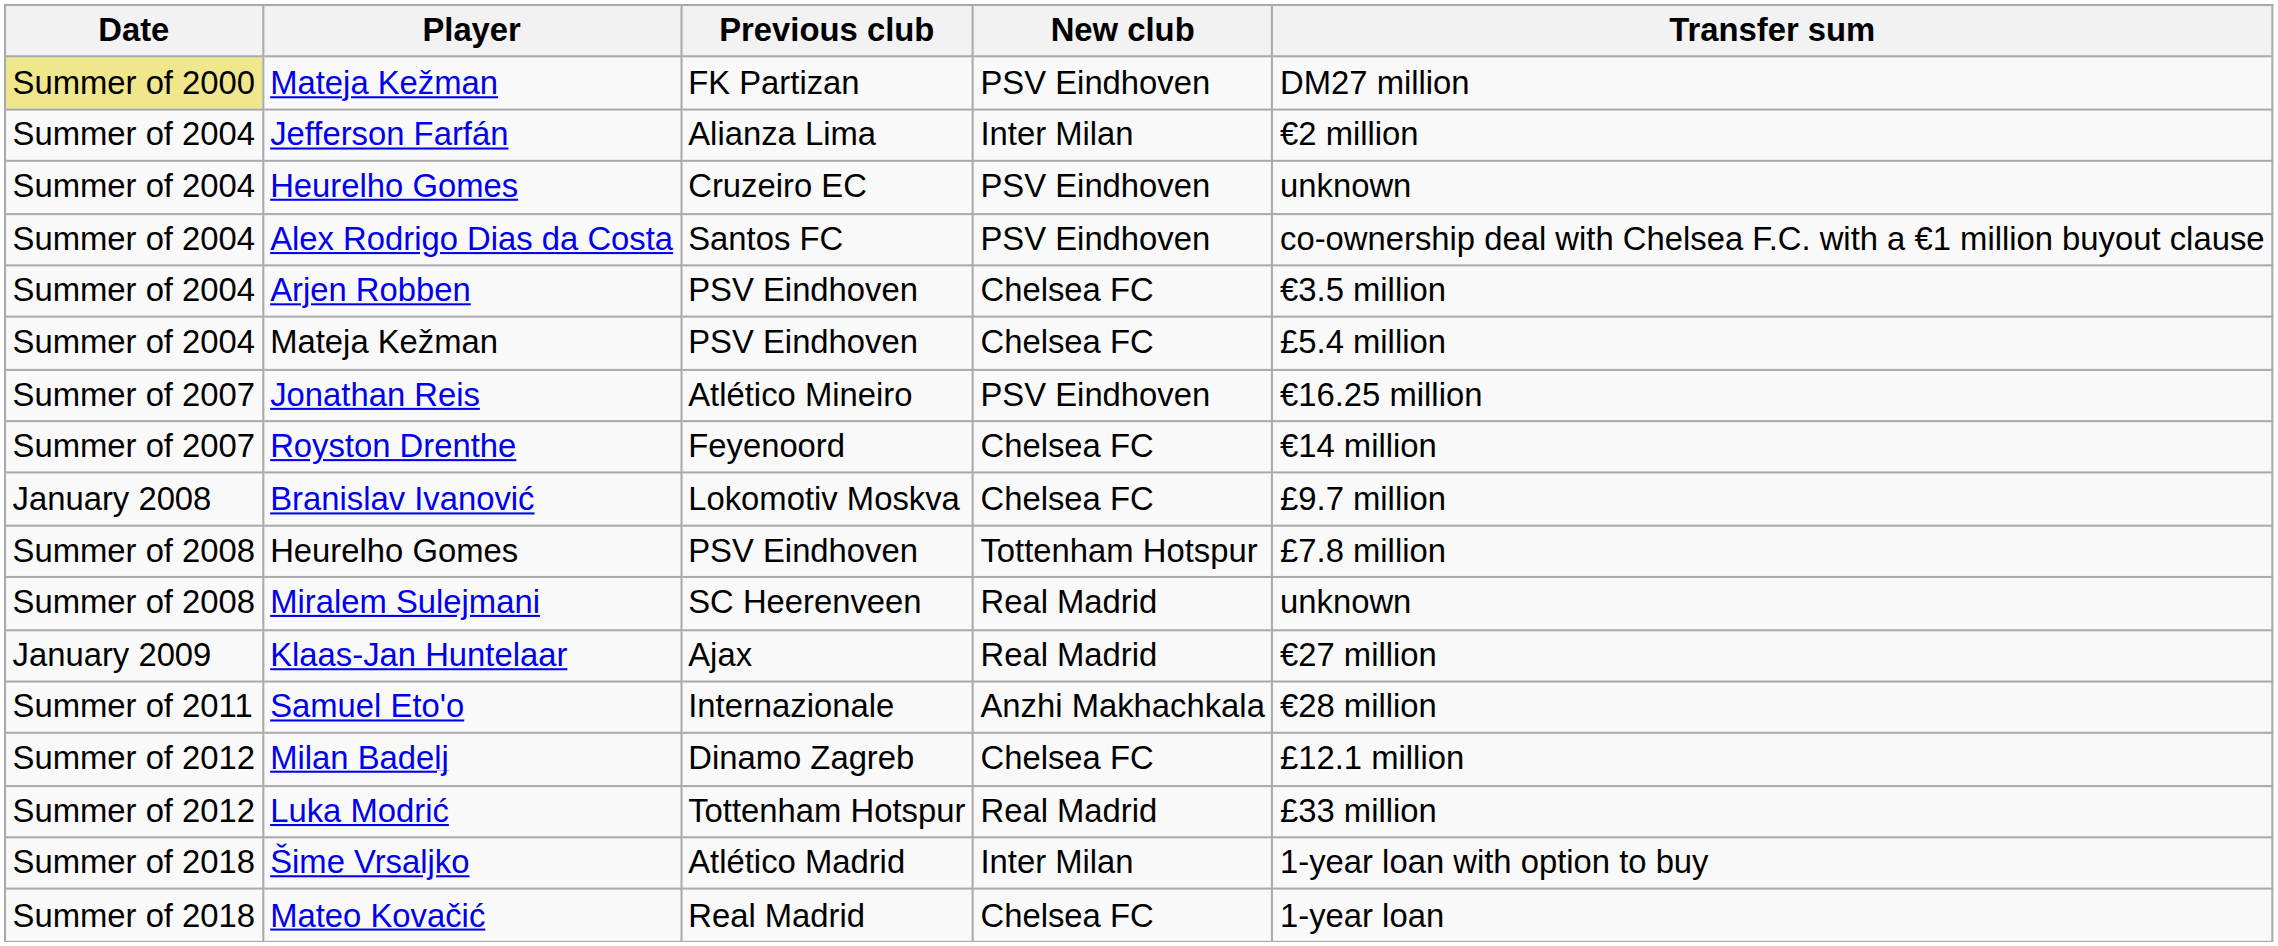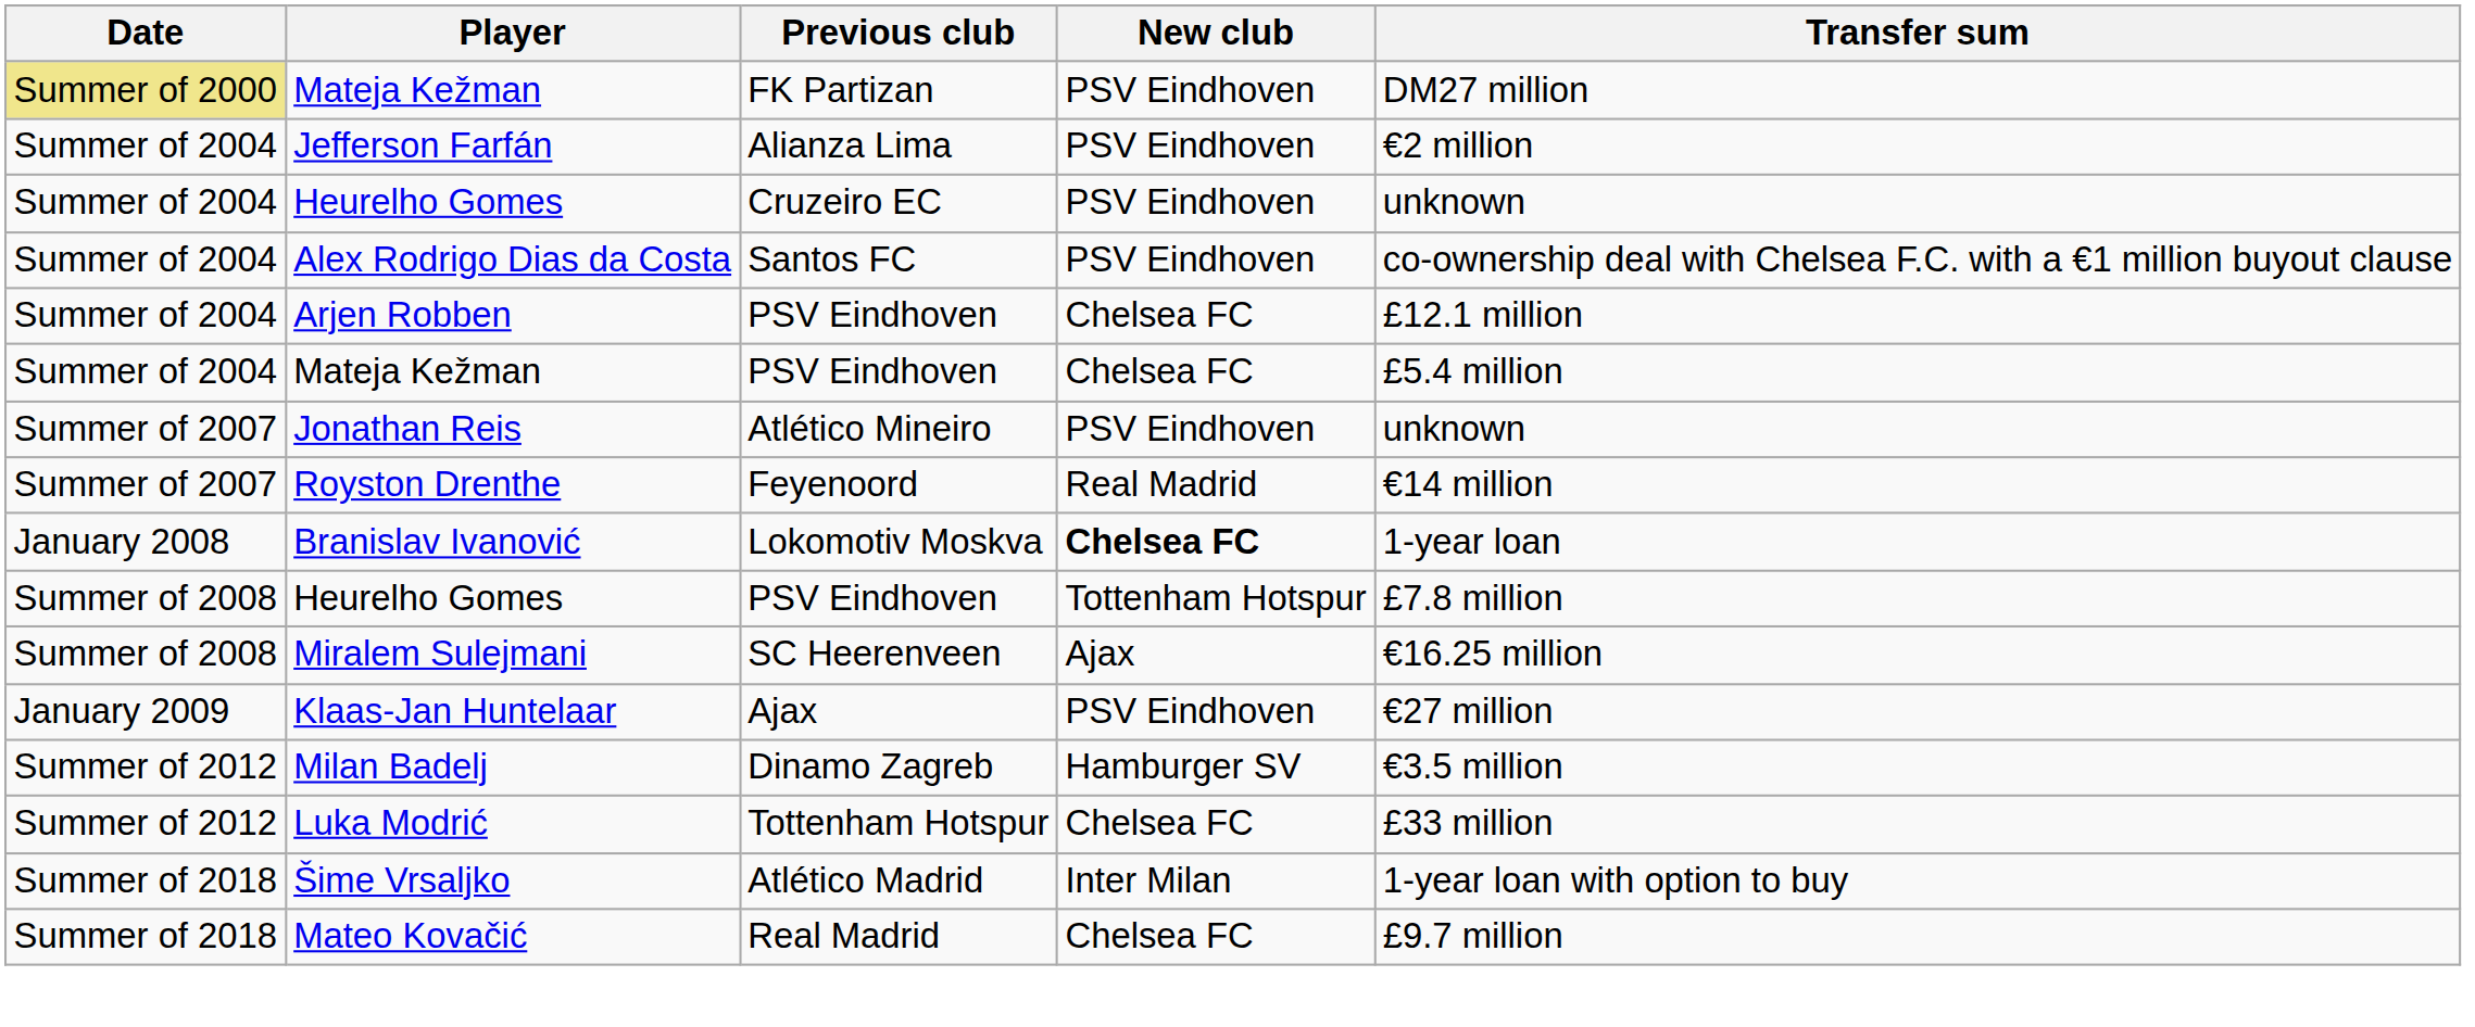Jefferson Farfán | New club: Inter Milan -> PSV Eindhoven
Arjen Robben | Transfer sum: €3.5 million -> £12.1 million
Jonathan Reis | Transfer sum: €16.25 million -> unknown
Royston Drenthe | New club: Chelsea FC -> Real Madrid
Branislav Ivanović | New club: normal -> bold
Branislav Ivanović | Transfer sum: £9.7 million -> 1-year loan
Miralem Sulejmani | New club: Real Madrid -> Ajax
Miralem Sulejmani | Transfer sum: unknown -> €16.25 million
Klaas-Jan Huntelaar | New club: Real Madrid -> PSV Eindhoven
- row: Summer of 2011 | Samuel Eto'o | Internazionale | Anzhi Makhachkala | €28 million
Milan Badelj | New club: Chelsea FC -> Hamburger SV
Milan Badelj | Transfer sum: £12.1 million -> €3.5 million
Luka Modrić | New club: Real Madrid -> Chelsea FC
Mateo Kovačić | Transfer sum: 1-year loan -> £9.7 million
